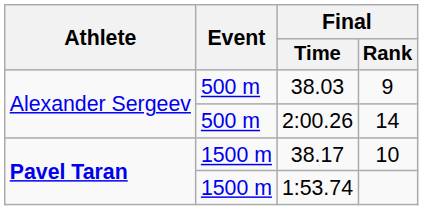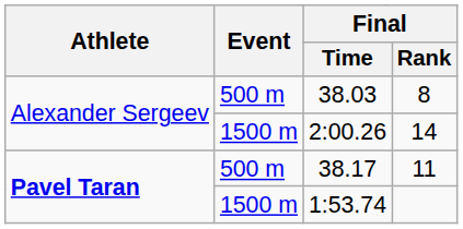38.03 | Final / Rank: 9 -> 8
2:00.26 | Event: 500 m -> 1500 m
38.17 | Event: 1500 m -> 500 m
38.17 | Final / Rank: 10 -> 11
